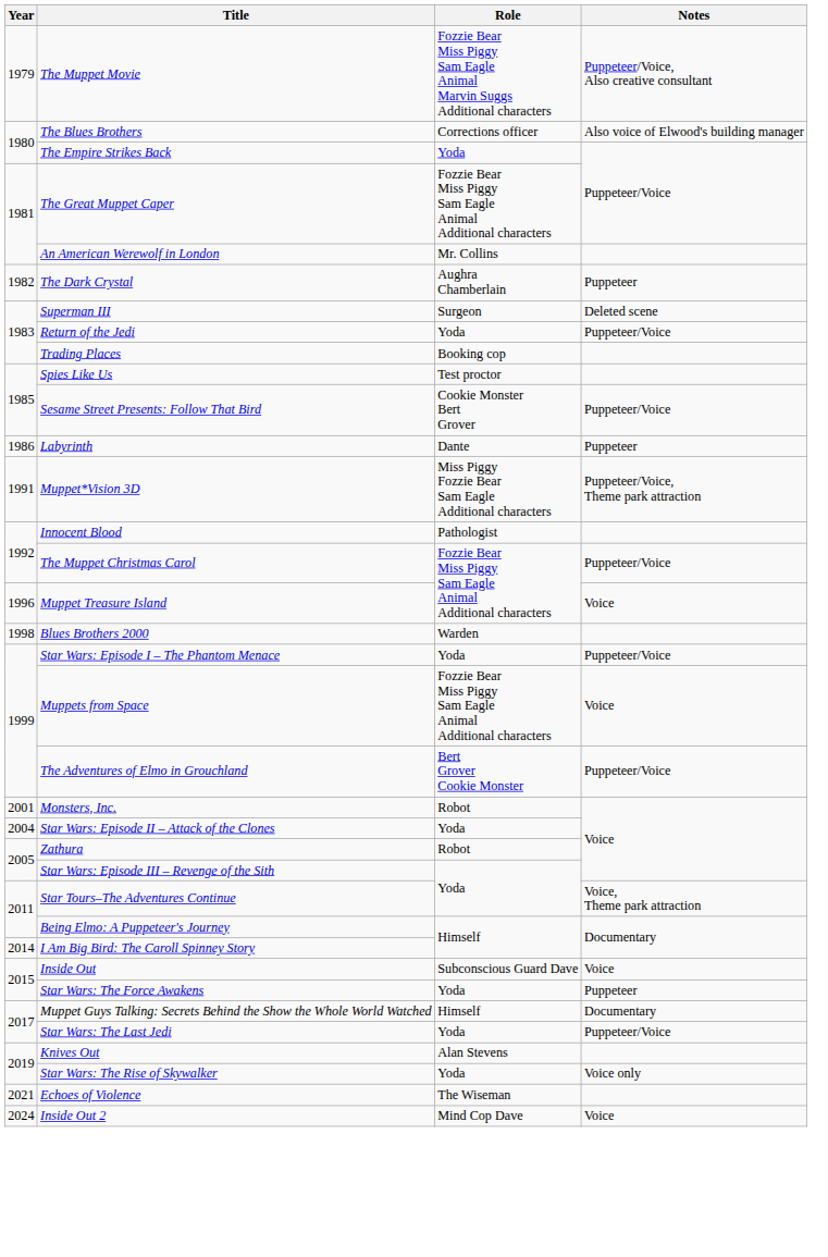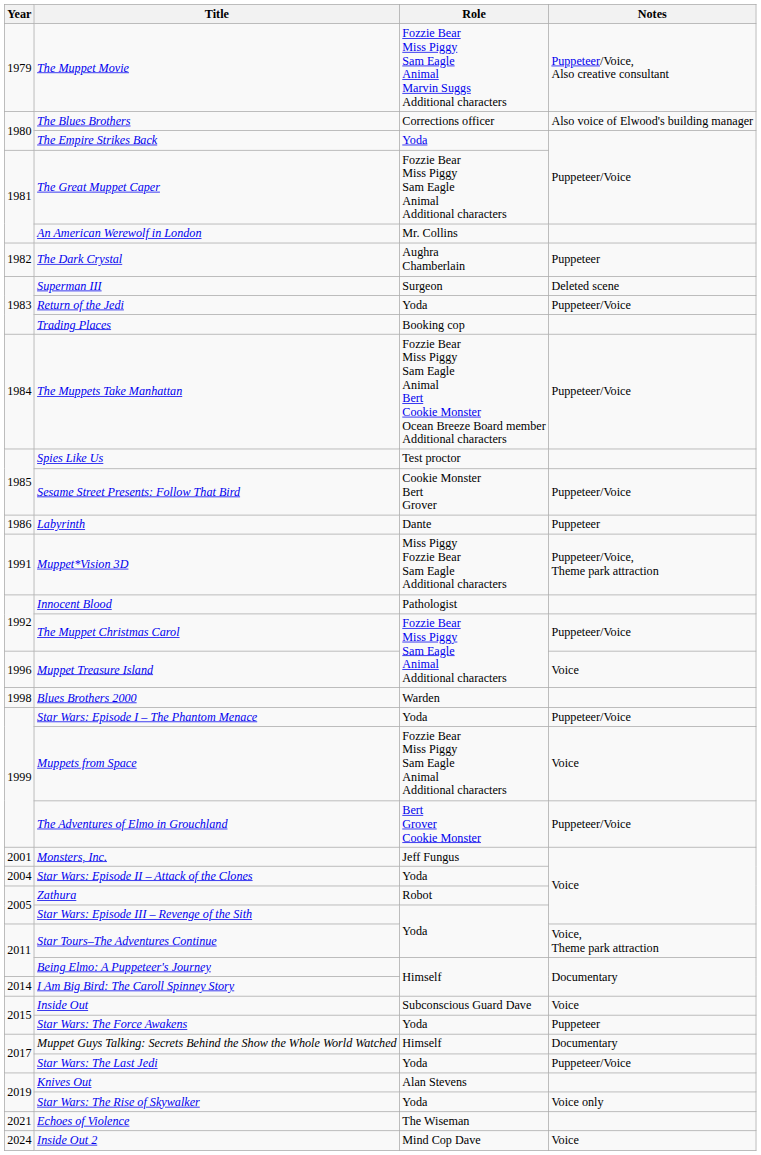+ row: 1984 | The Muppets Take Manhattan | Fozzie Bear Miss Piggy Sam Eagle Animal Bert Cookie Monster Ocean Breeze Board member Additional characters | Puppeteer/Voice
Monsters, Inc. | Role: Robot -> Jeff Fungus
